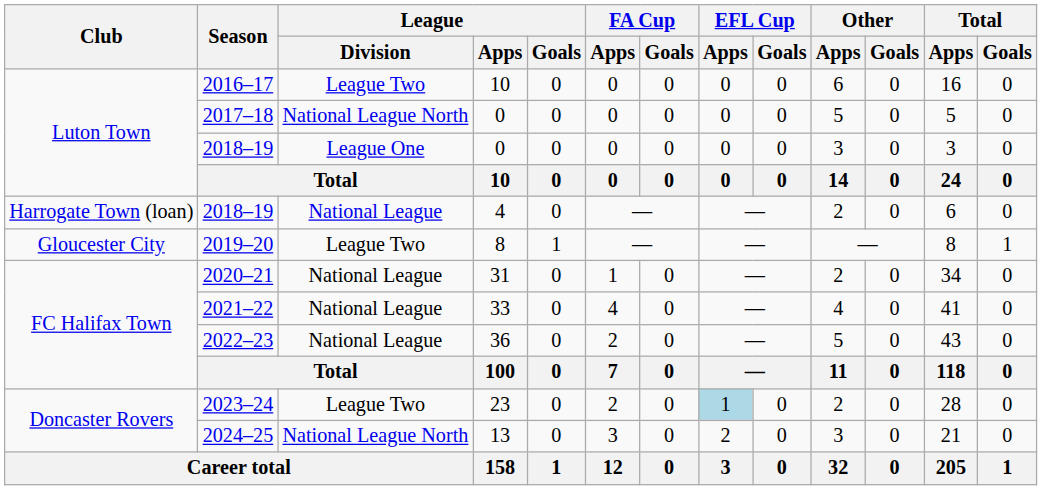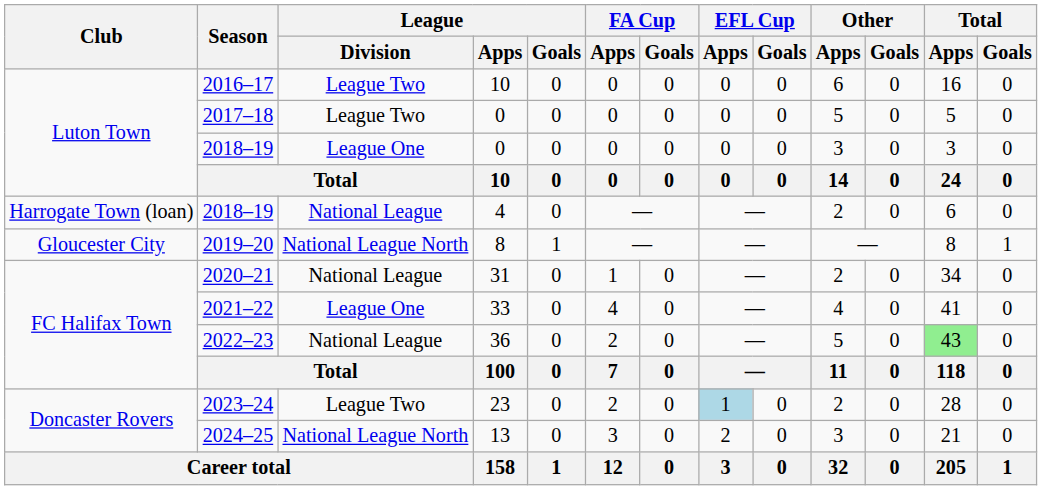2017–18 | League / Division: National League North -> League Two
2019–20 | League / Division: League Two -> National League North
2021–22 | League / Division: National League -> League One
2022–23 | Total / Apps: no background -> lightgreen background
